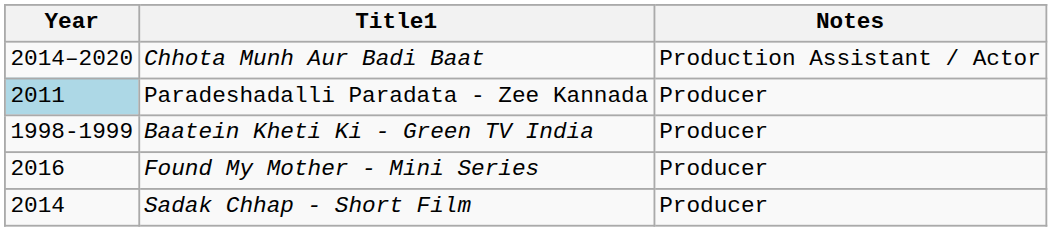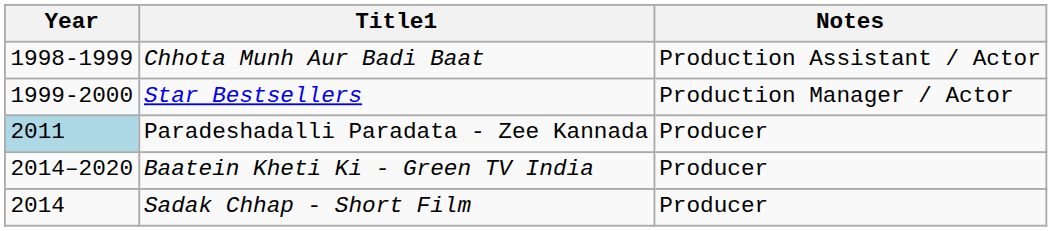Chhota Munh Aur Badi Baat | Year: 2014–2020 -> 1998-1999
+ row: 1999-2000 | Star Bestsellers | Production Manager / Actor
Baatein Kheti Ki - Green TV India | Year: 1998-1999 -> 2014–2020
- row: 2016 | Found My Mother - Mini Series | Producer
